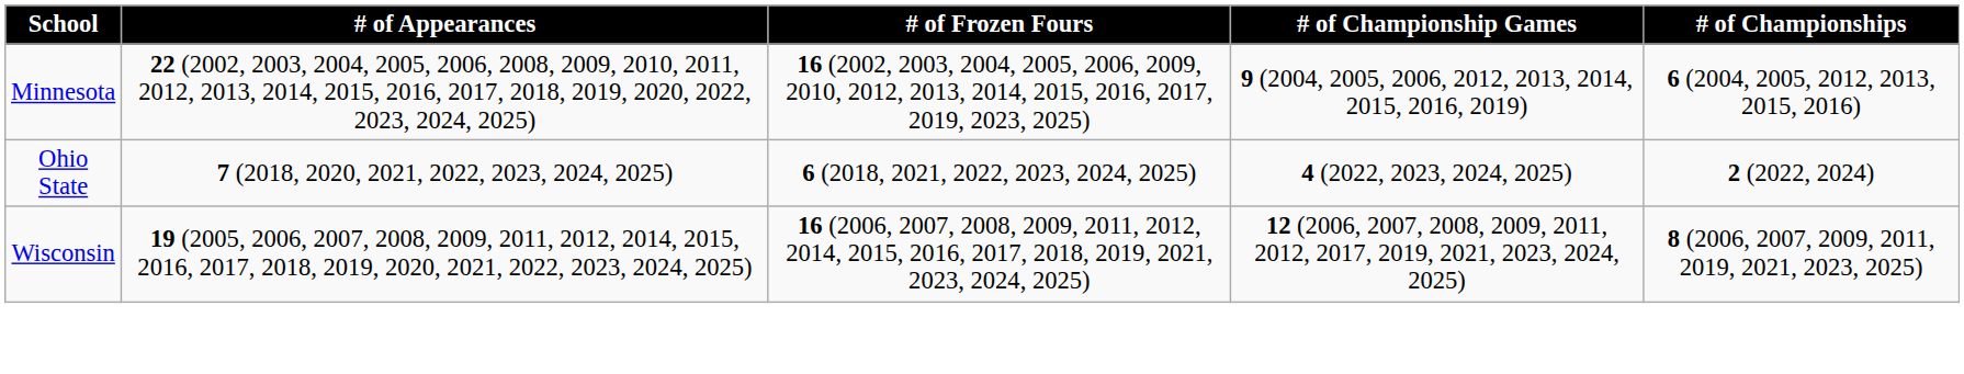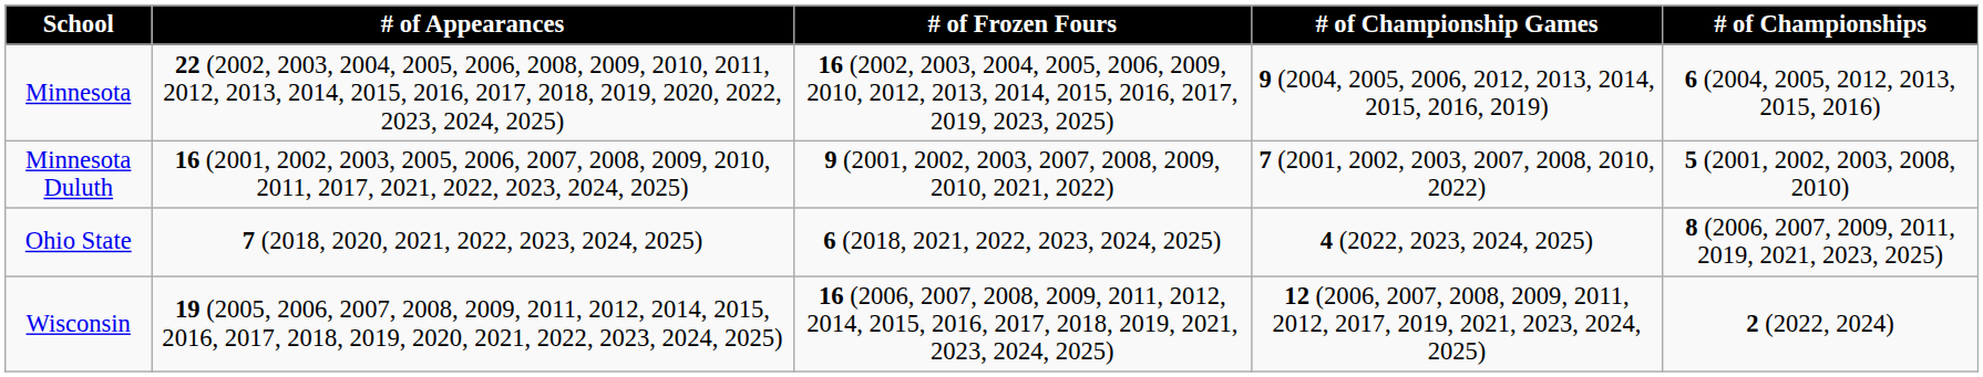+ row: Minnesota Duluth | 16 (2001, 2002, 2003, 2005, 2006, 2007, 2008, 2009, 2010, 2011, 2017, 2021, 2022, 2023, 2024, 2025) | 9 (2001, 2002, 2003, 2007, 2008, 2009, 2010, 2021, 2022) | 7 (2001, 2002, 2003, 2007, 2008, 2010, 2022) | 5 (2001, 2002, 2003, 2008, 2010)
Ohio State | # of Championships: 2 (2022, 2024) -> 8 (2006, 2007, 2009, 2011, 2019, 2021, 2023, 2025)
Wisconsin | # of Championships: 8 (2006, 2007, 2009, 2011, 2019, 2021, 2023, 2025) -> 2 (2022, 2024)
